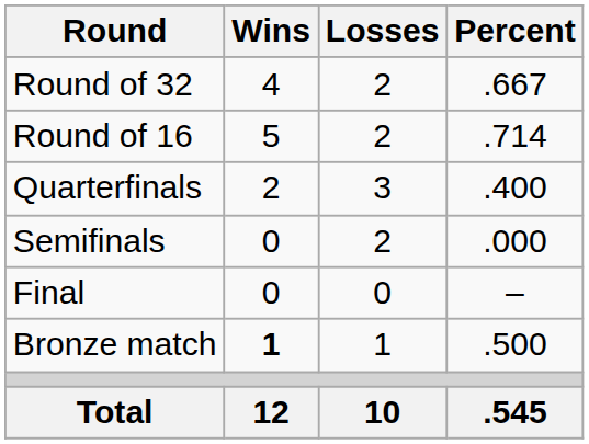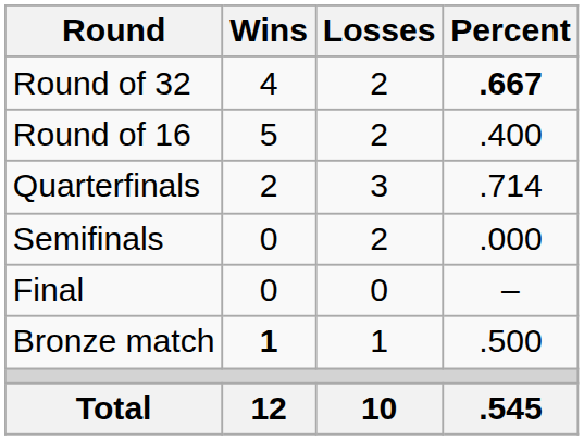Round of 32 | Percent: normal -> bold
Round of 16 | Percent: .714 -> .400
Quarterfinals | Percent: .400 -> .714
